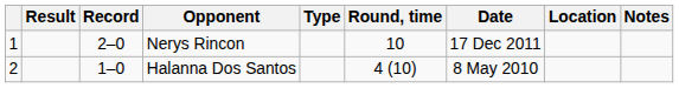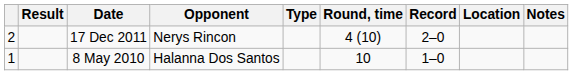columns swapped: Record <-> Date
Nerys Rincon | column 1: 1 -> 2
Nerys Rincon | Round, time: 10 -> 4 (10)
Halanna Dos Santos | column 1: 2 -> 1
Halanna Dos Santos | Round, time: 4 (10) -> 10
